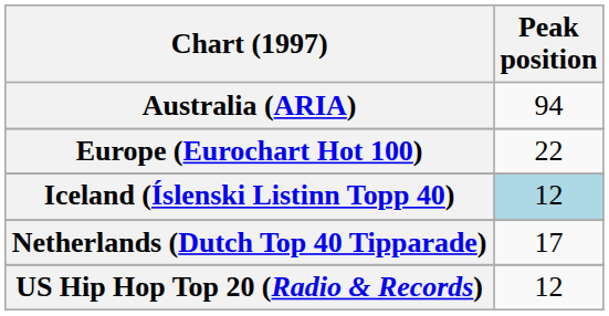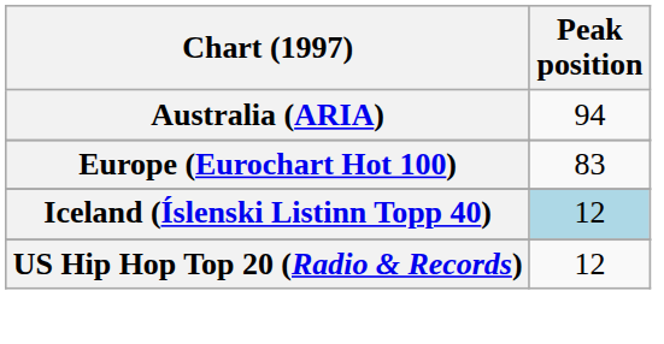Europe (Eurochart Hot 100) | Peak position: 22 -> 83
- row: Netherlands (Dutch Top 40 Tipparade) | 17
